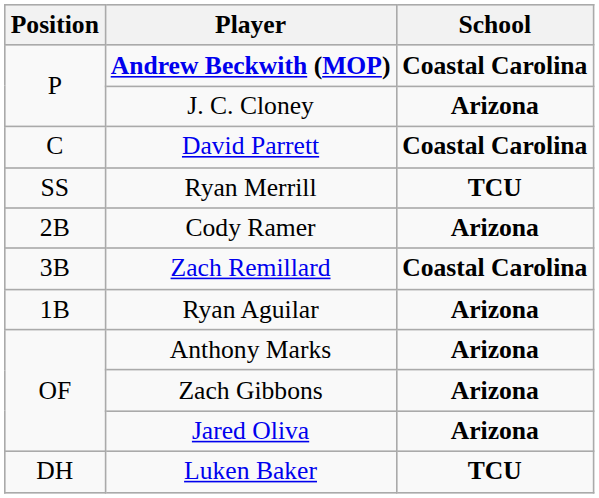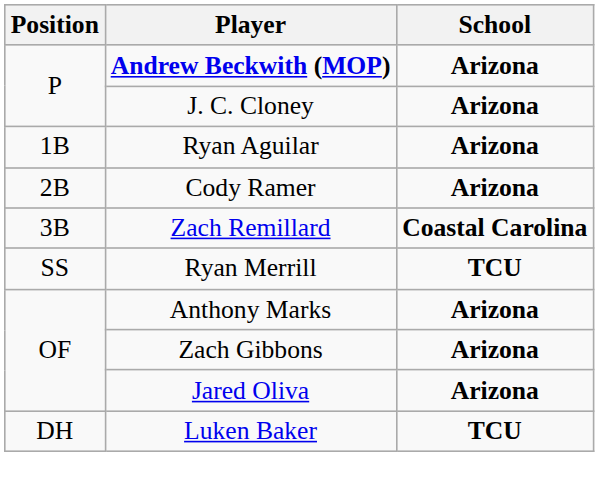Andrew Beckwith (MOP) | School: Coastal Carolina -> Arizona
- row: C | David Parrett | Coastal Carolina
rows swapped: Ryan Aguilar <-> Ryan Merrill
